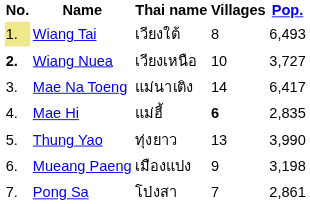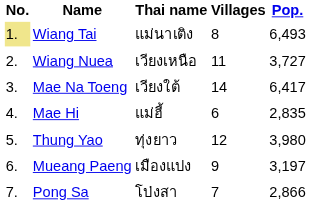Wiang Tai | Thai name: เวียงใต้ -> แม่นาเติง
Wiang Nuea | No.: bold -> normal
Wiang Nuea | Villages: 10 -> 11
Mae Na Toeng | Thai name: แม่นาเติง -> เวียงใต้
Mae Hi | Villages: bold -> normal
Thung Yao | Villages: 13 -> 12
Thung Yao | Pop.: 3,990 -> 3,980
Mueang Paeng | Pop.: 3,198 -> 3,197
Pong Sa | Pop.: 2,861 -> 2,866
